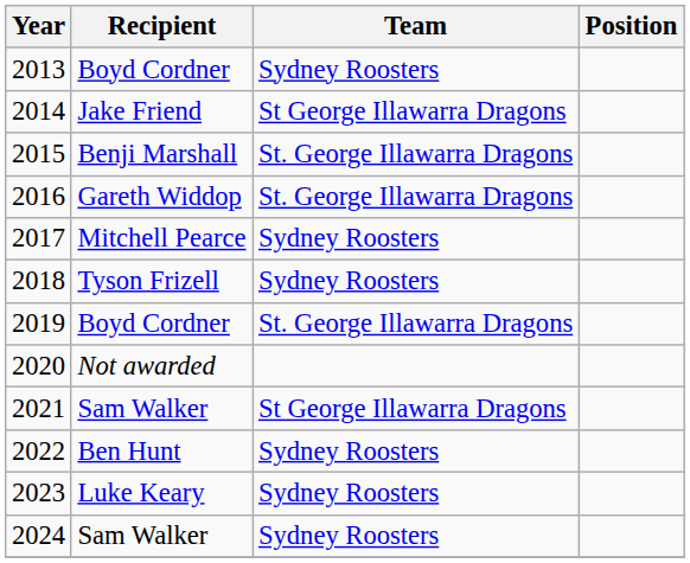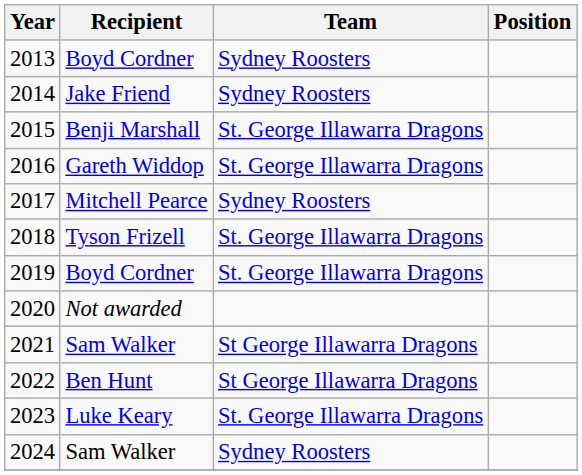2014 | Team: St George Illawarra Dragons -> Sydney Roosters
2018 | Team: Sydney Roosters -> St. George Illawarra Dragons
2022 | Team: Sydney Roosters -> St George Illawarra Dragons
2023 | Team: Sydney Roosters -> St. George Illawarra Dragons
